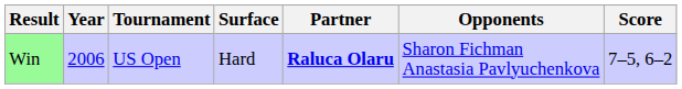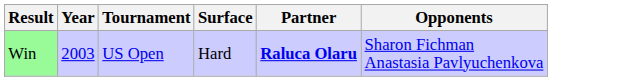- column: Score | 7–5, 6–2
Win | Year: 2006 -> 2003
